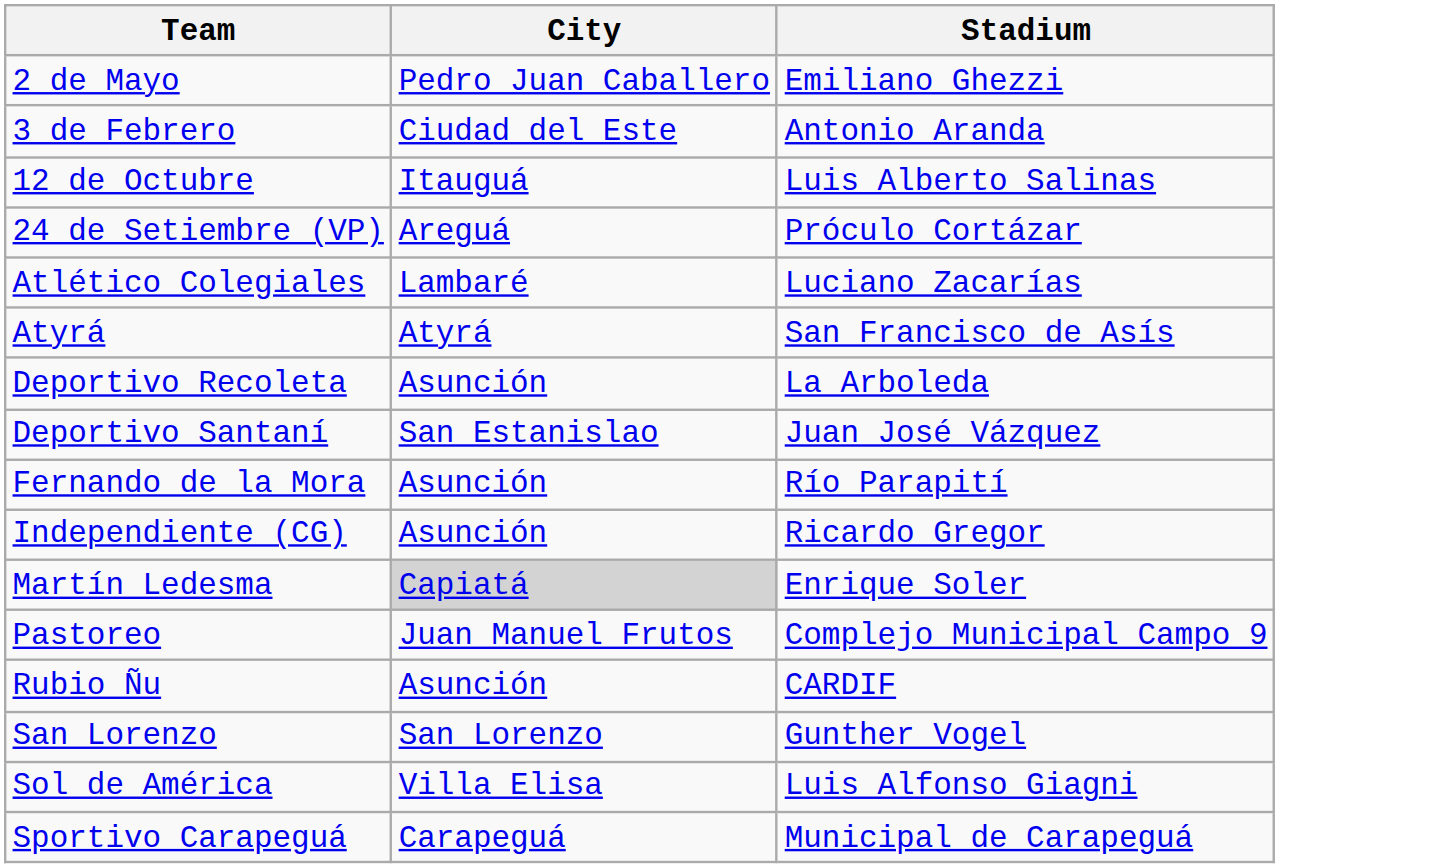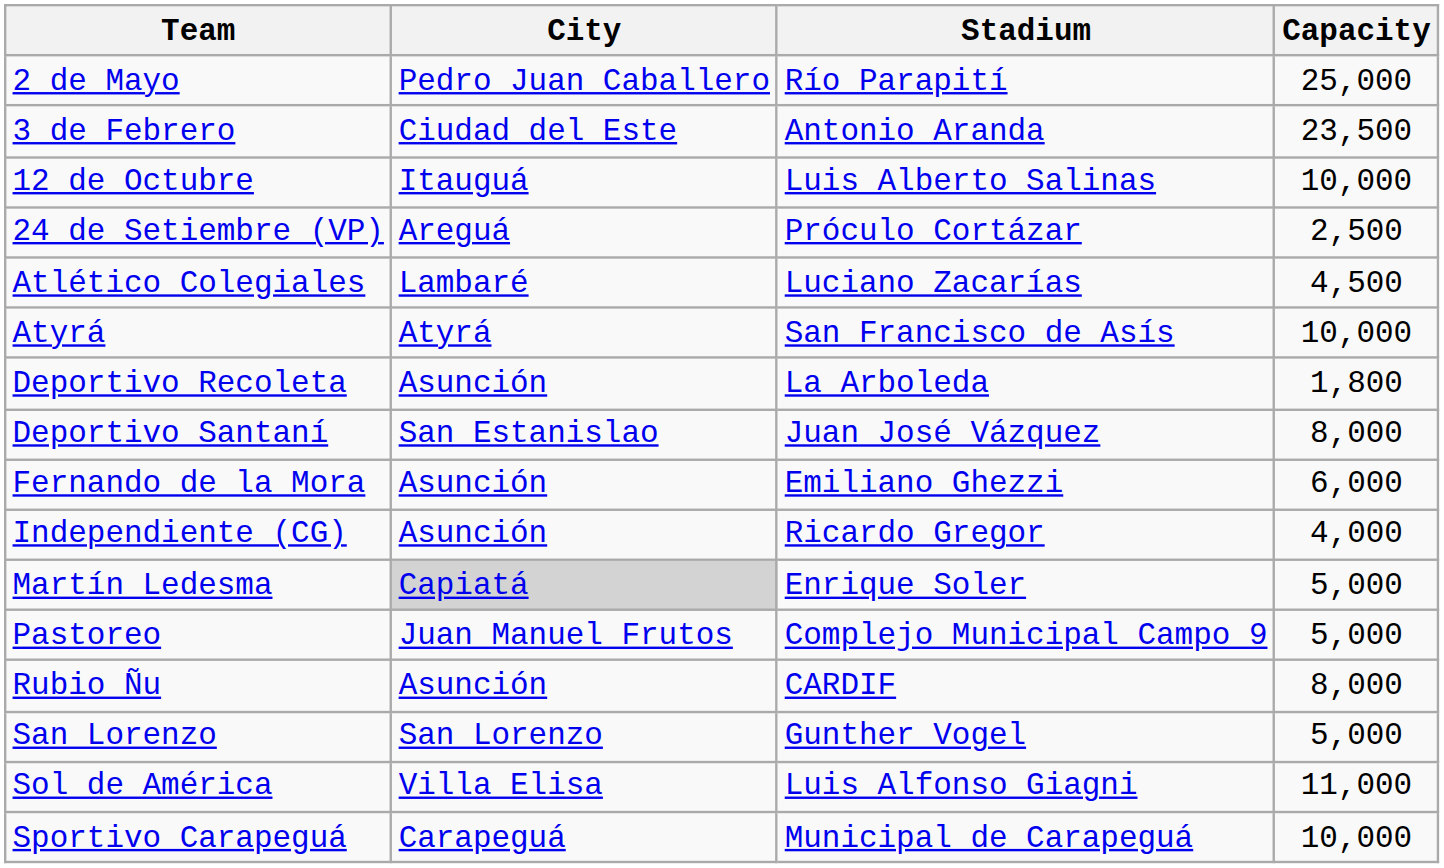+ column: Capacity | 25,000 | 23,500 | 10,000 | 2,500 | 4,500 | 10,000 | 1,800 | 8,000 | 6,000 | 4,000 | 5,000 | 5,000 | 8,000 | 5,000 | 11,000 | 10,000
2 de Mayo | Stadium: Emiliano Ghezzi -> Río Parapití
Fernando de la Mora | Stadium: Río Parapití -> Emiliano Ghezzi
